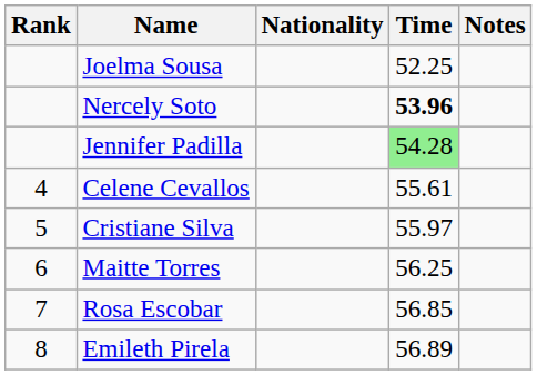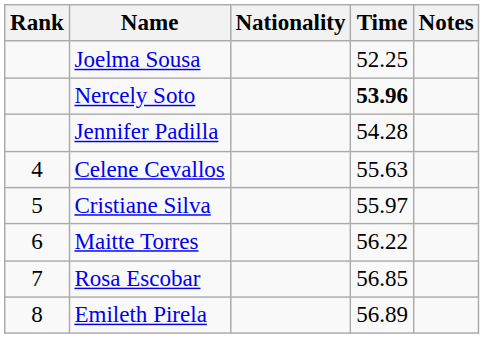Jennifer Padilla | Time: lightgreen background -> no background
Celene Cevallos | Time: 55.61 -> 55.63
Maitte Torres | Time: 56.25 -> 56.22
